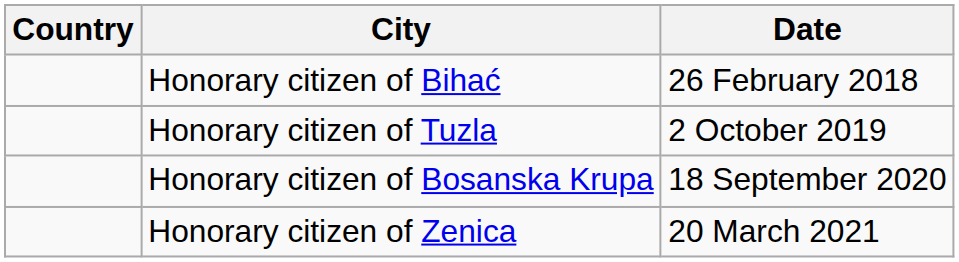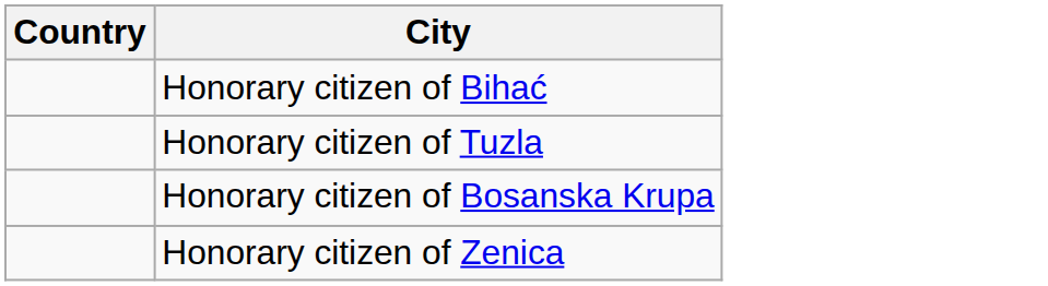- column: Date | 26 February 2018 | 2 October 2019 | 18 September 2020 | 20 March 2021
